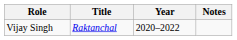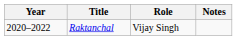columns swapped: Year <-> Role
